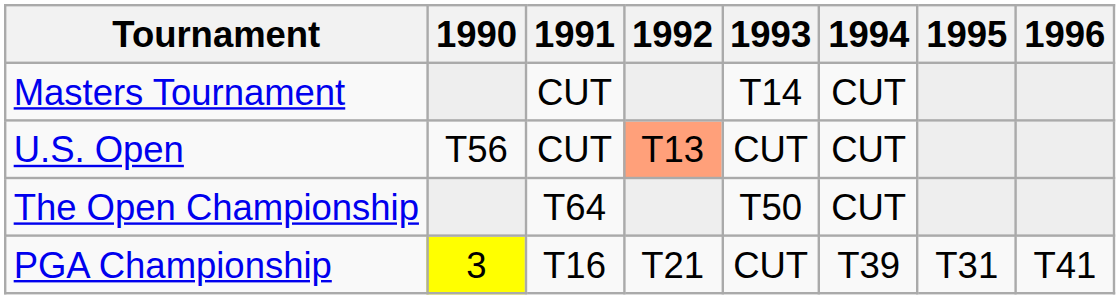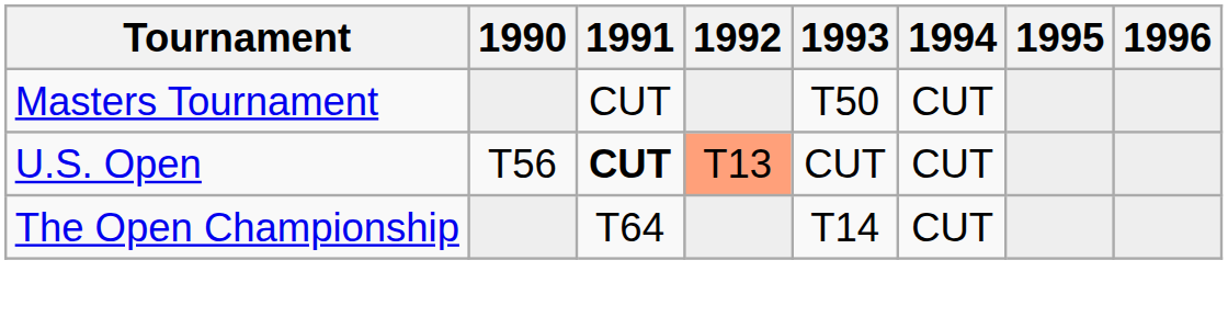Masters Tournament | 1993: T14 -> T50
U.S. Open | 1991: normal -> bold
The Open Championship | 1993: T50 -> T14
- row: PGA Championship | 3 | T16 | T21 | CUT | T39 | T31 | T41
